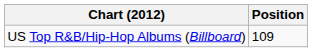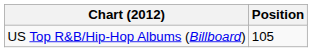US Top R&B/Hip-Hop Albums (Billboard) | Position: 109 -> 105
